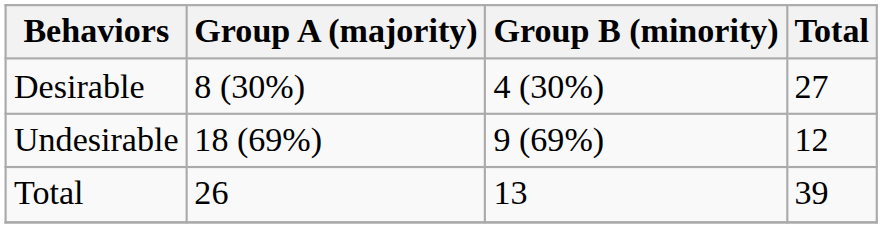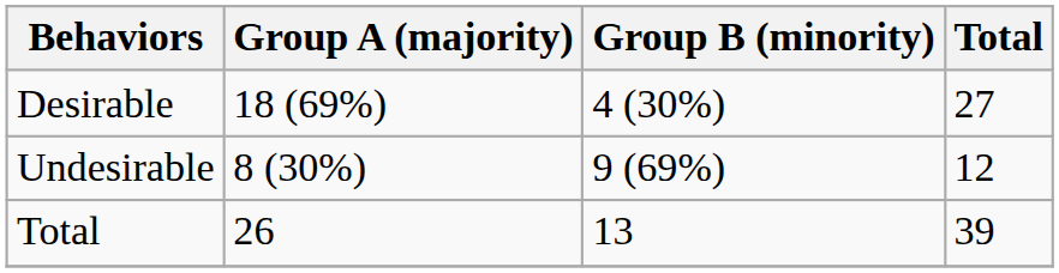Desirable | Group A (majority): 8 (30%) -> 18 (69%)
Undesirable | Group A (majority): 18 (69%) -> 8 (30%)
